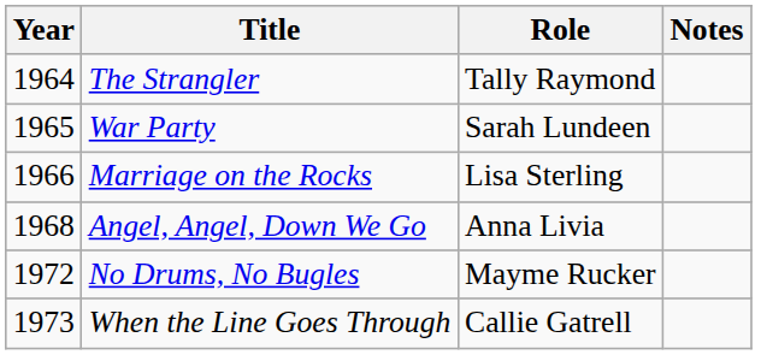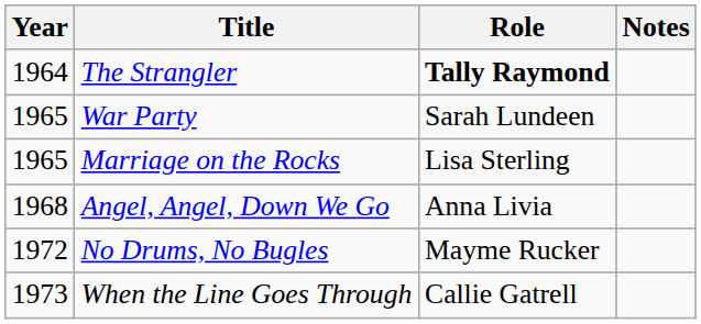The Strangler | Role: normal -> bold
Marriage on the Rocks | Year: 1966 -> 1965
